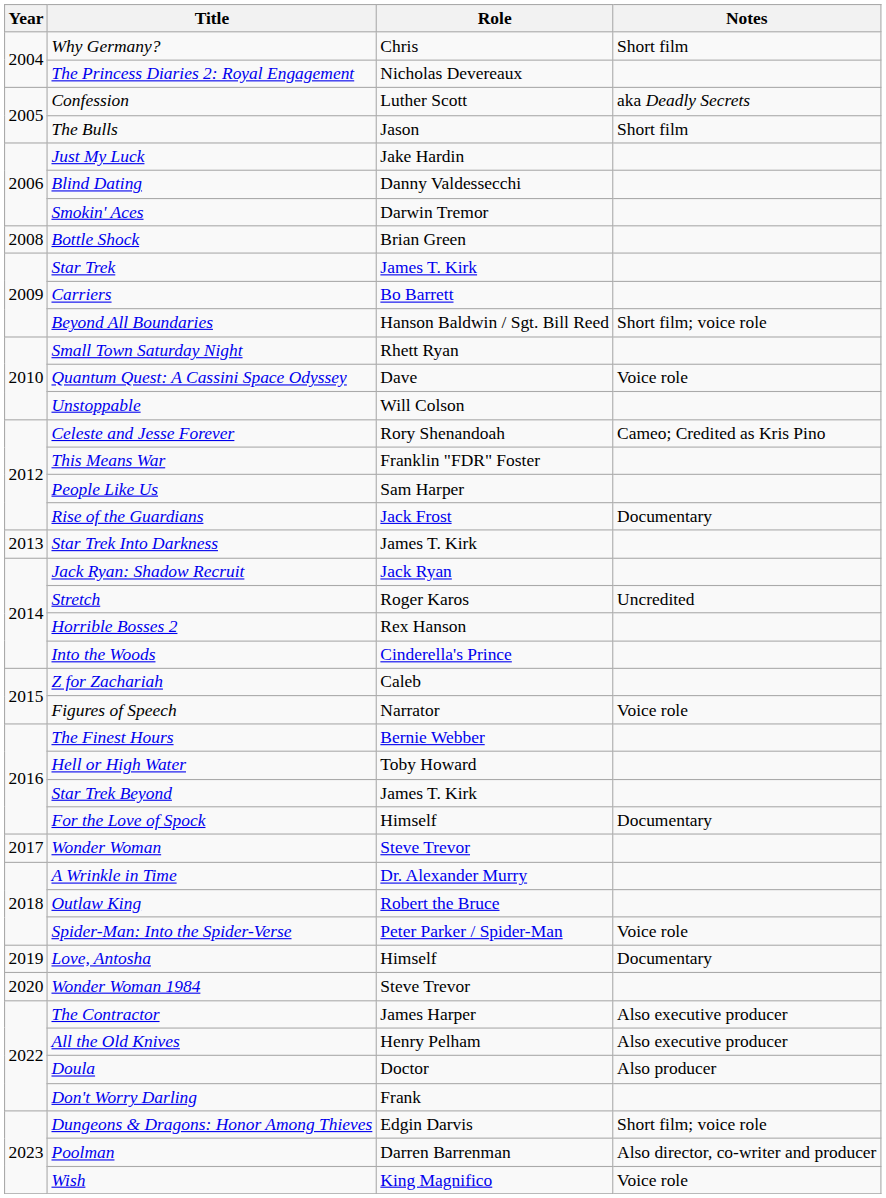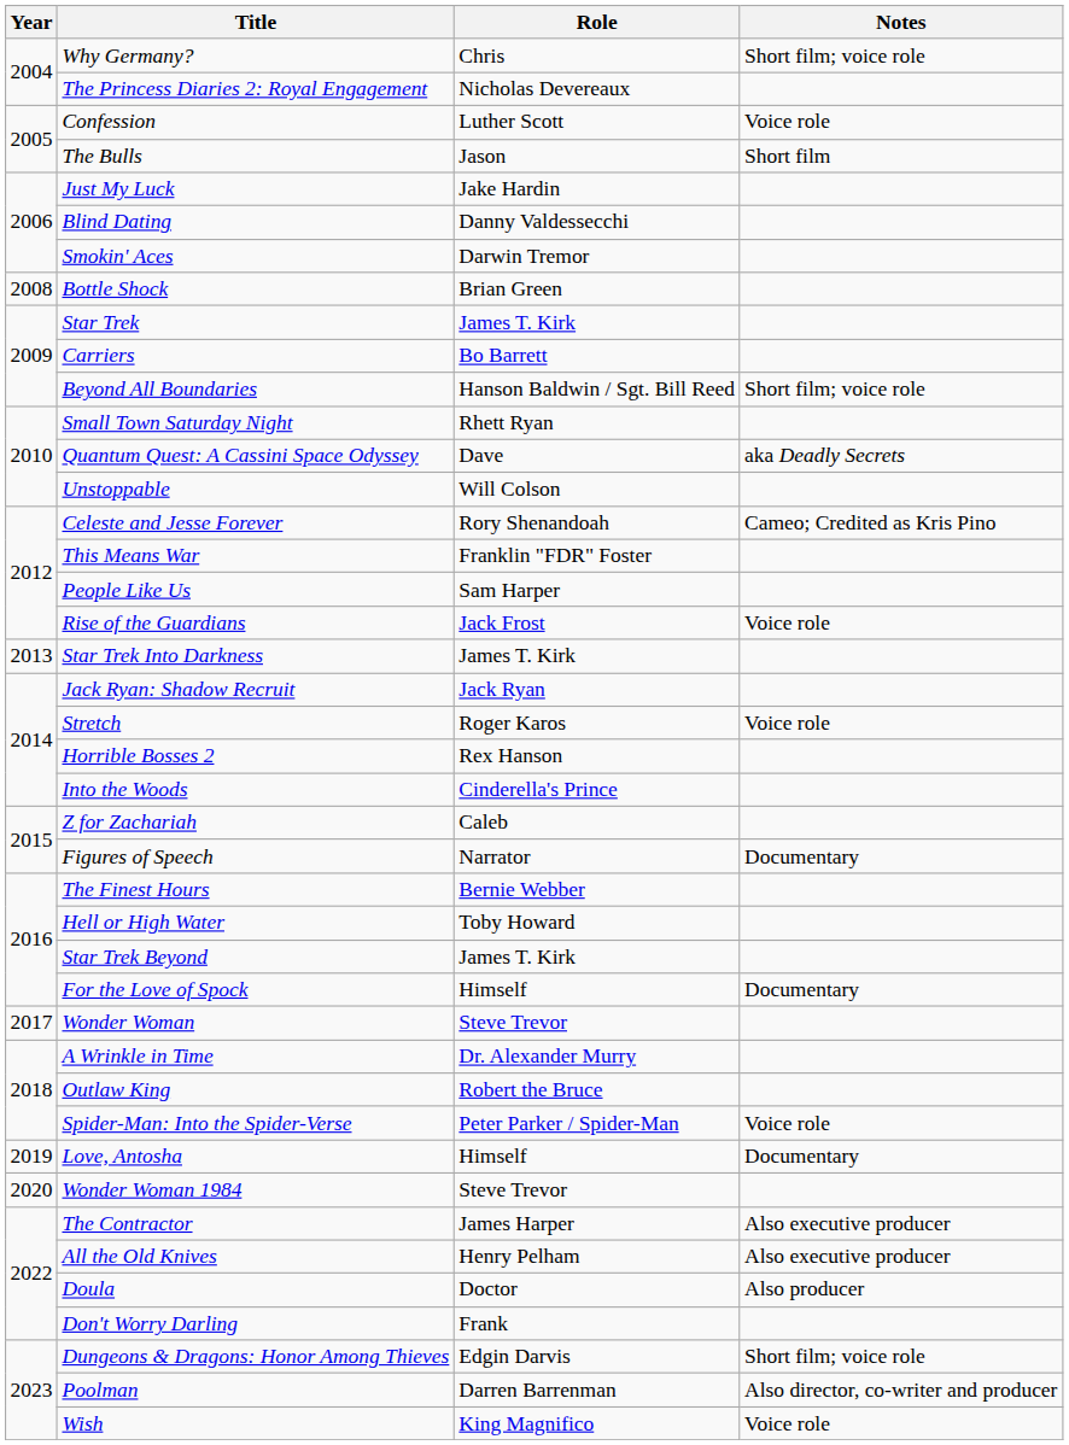Why Germany? | Notes: Short film -> Short film; voice role
Confession | Notes: aka Deadly Secrets -> Voice role
Quantum Quest: A Cassini Space Odyssey | Notes: Voice role -> aka Deadly Secrets
Rise of the Guardians | Notes: Documentary -> Voice role
Stretch | Notes: Uncredited -> Voice role
Figures of Speech | Notes: Voice role -> Documentary
